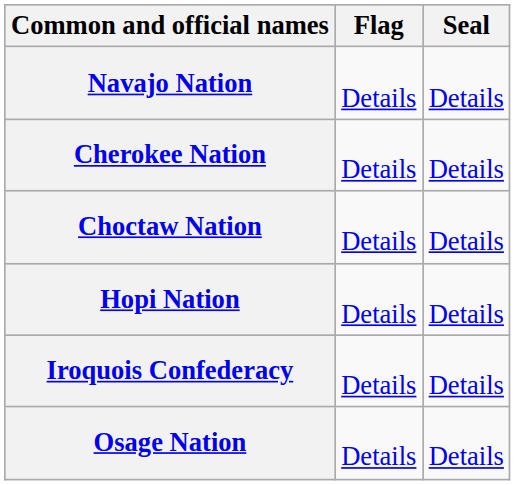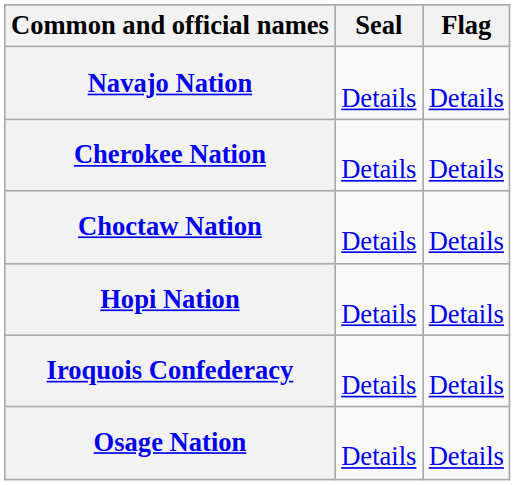columns swapped: Flag <-> Seal
